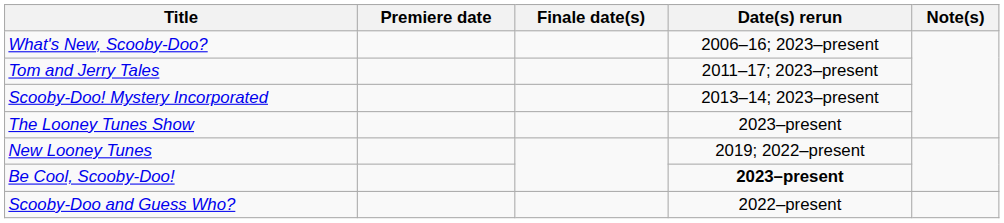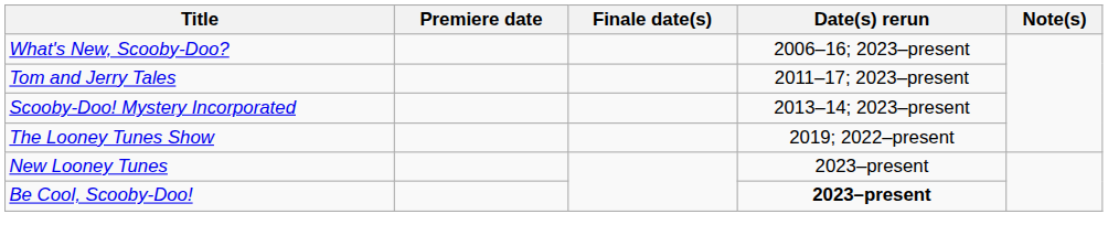The Looney Tunes Show | Date(s) rerun: 2023–present -> 2019; 2022–present
New Looney Tunes | Date(s) rerun: 2019; 2022–present -> 2023–present
- row: Scooby-Doo and Guess Who? | 2022–present
